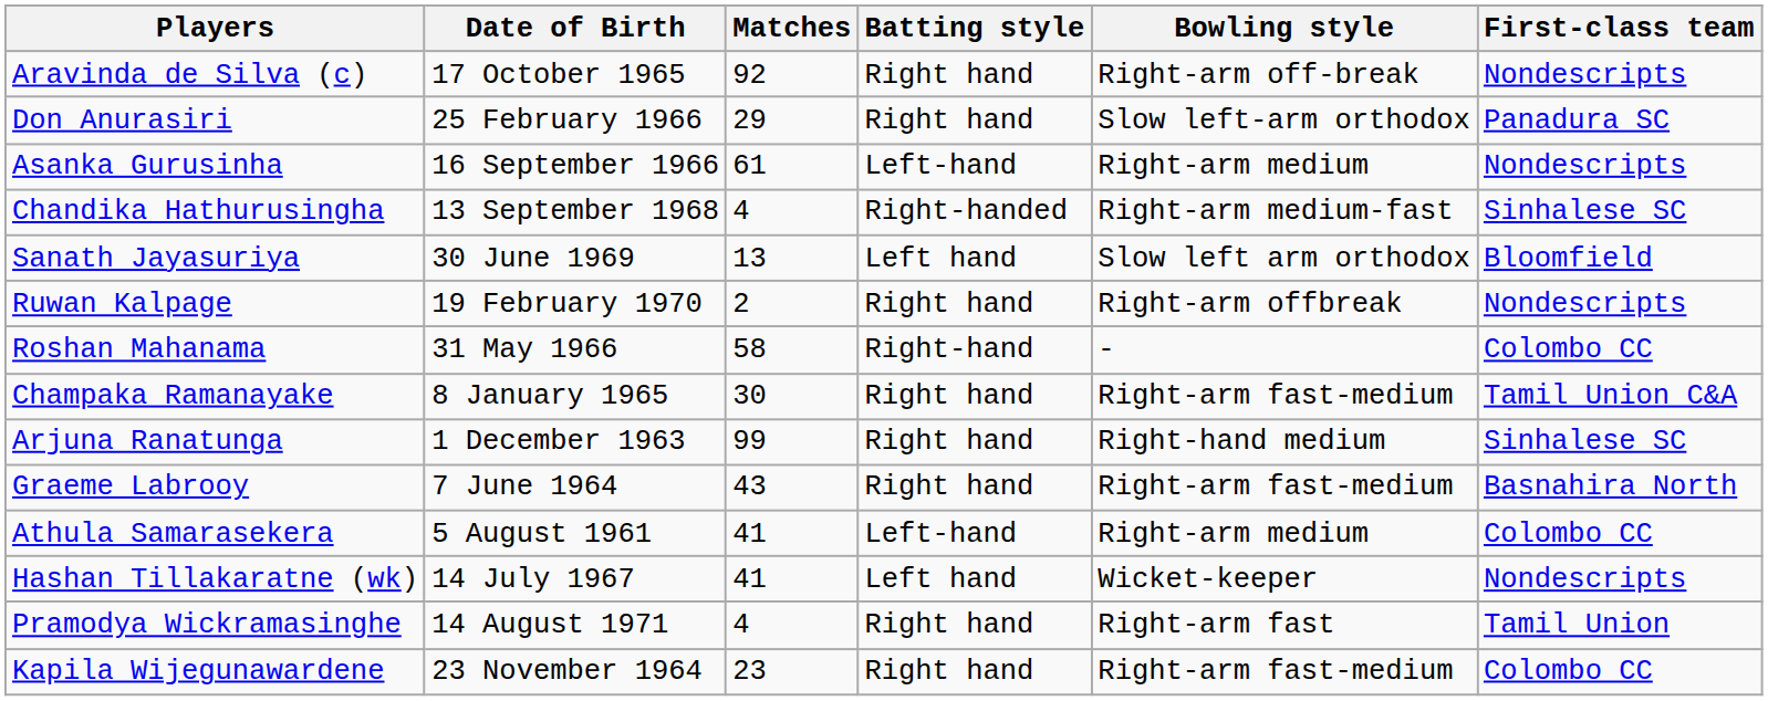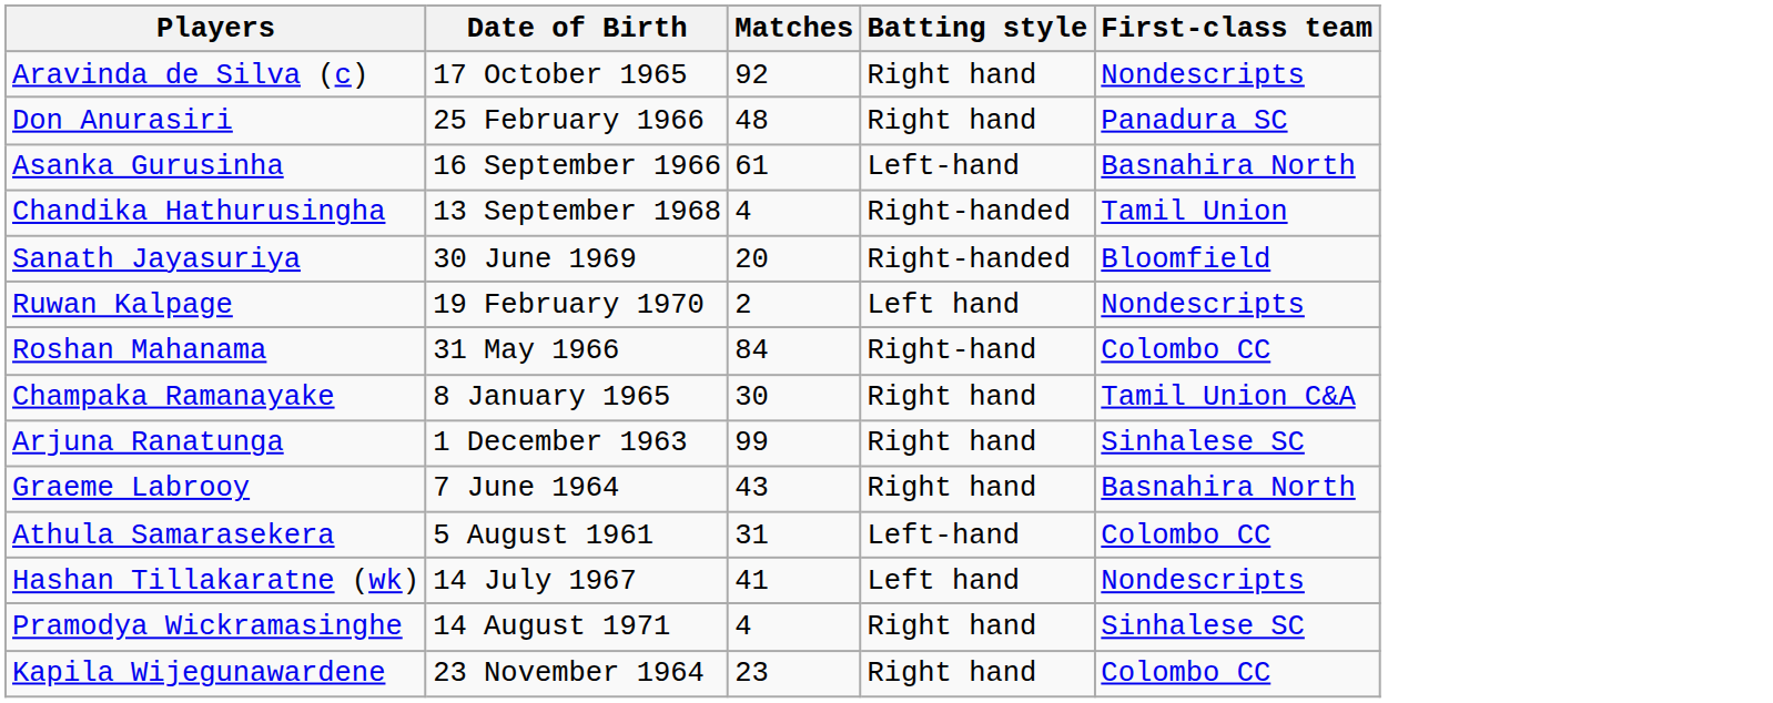- column: Bowling style | Right-arm off-break | Slow left-arm orthodox | Right-arm medium | Right-arm medium-fast | Slow left arm orthodox | Right-arm offbreak | - | Right-arm fast-medium | Right-hand medium | Right-arm fast-medium | Right-arm medium | Wicket-keeper | Right-arm fast | Right-arm fast-medium
Don Anurasiri | Matches: 29 -> 48
Asanka Gurusinha | First-class team: Nondescripts -> Basnahira North
Chandika Hathurusingha | First-class team: Sinhalese SC -> Tamil Union
Sanath Jayasuriya | Matches: 13 -> 20
Sanath Jayasuriya | Batting style: Left hand -> Right-handed
Ruwan Kalpage | Batting style: Right hand -> Left hand
Roshan Mahanama | Matches: 58 -> 84
Athula Samarasekera | Matches: 41 -> 31
Pramodya Wickramasinghe | First-class team: Tamil Union -> Sinhalese SC
